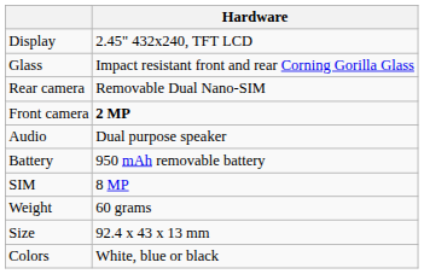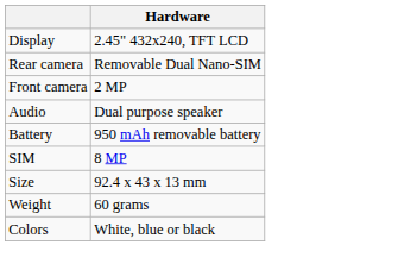- row: Glass | Impact resistant front and rear Corning Gorilla Glass
Front camera | Hardware: bold -> normal
rows swapped: Size <-> Weight
